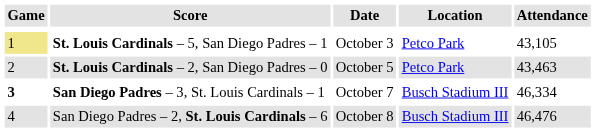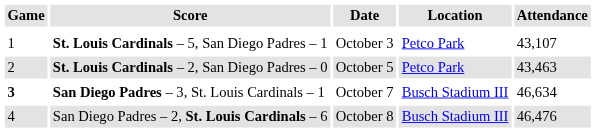St. Louis Cardinals – 5, San Diego Padres – 1 | Game: khaki background -> no background
St. Louis Cardinals – 5, San Diego Padres – 1 | Attendance: 43,105 -> 43,107
San Diego Padres – 3, St. Louis Cardinals – 1 | Attendance: 46,334 -> 46,634
